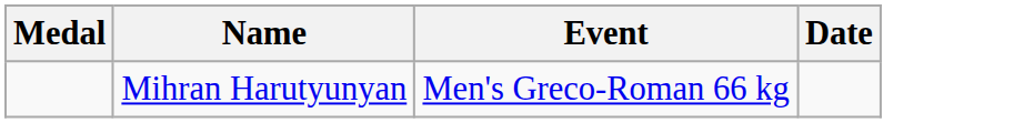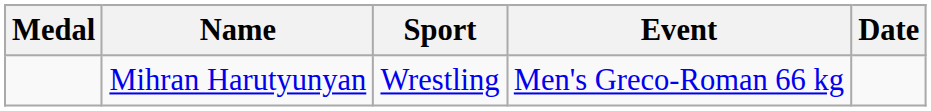+ column: Sport | Wrestling
